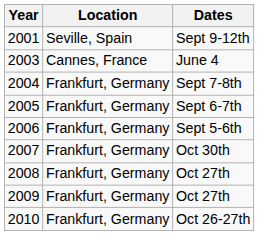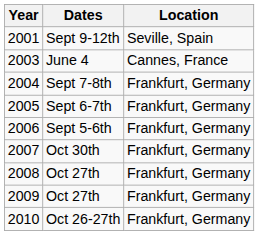columns swapped: Dates <-> Location
